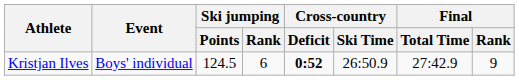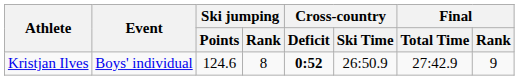Kristjan Ilves | Ski jumping / Points: 124.5 -> 124.6
Kristjan Ilves | Ski jumping / Rank: 6 -> 8
